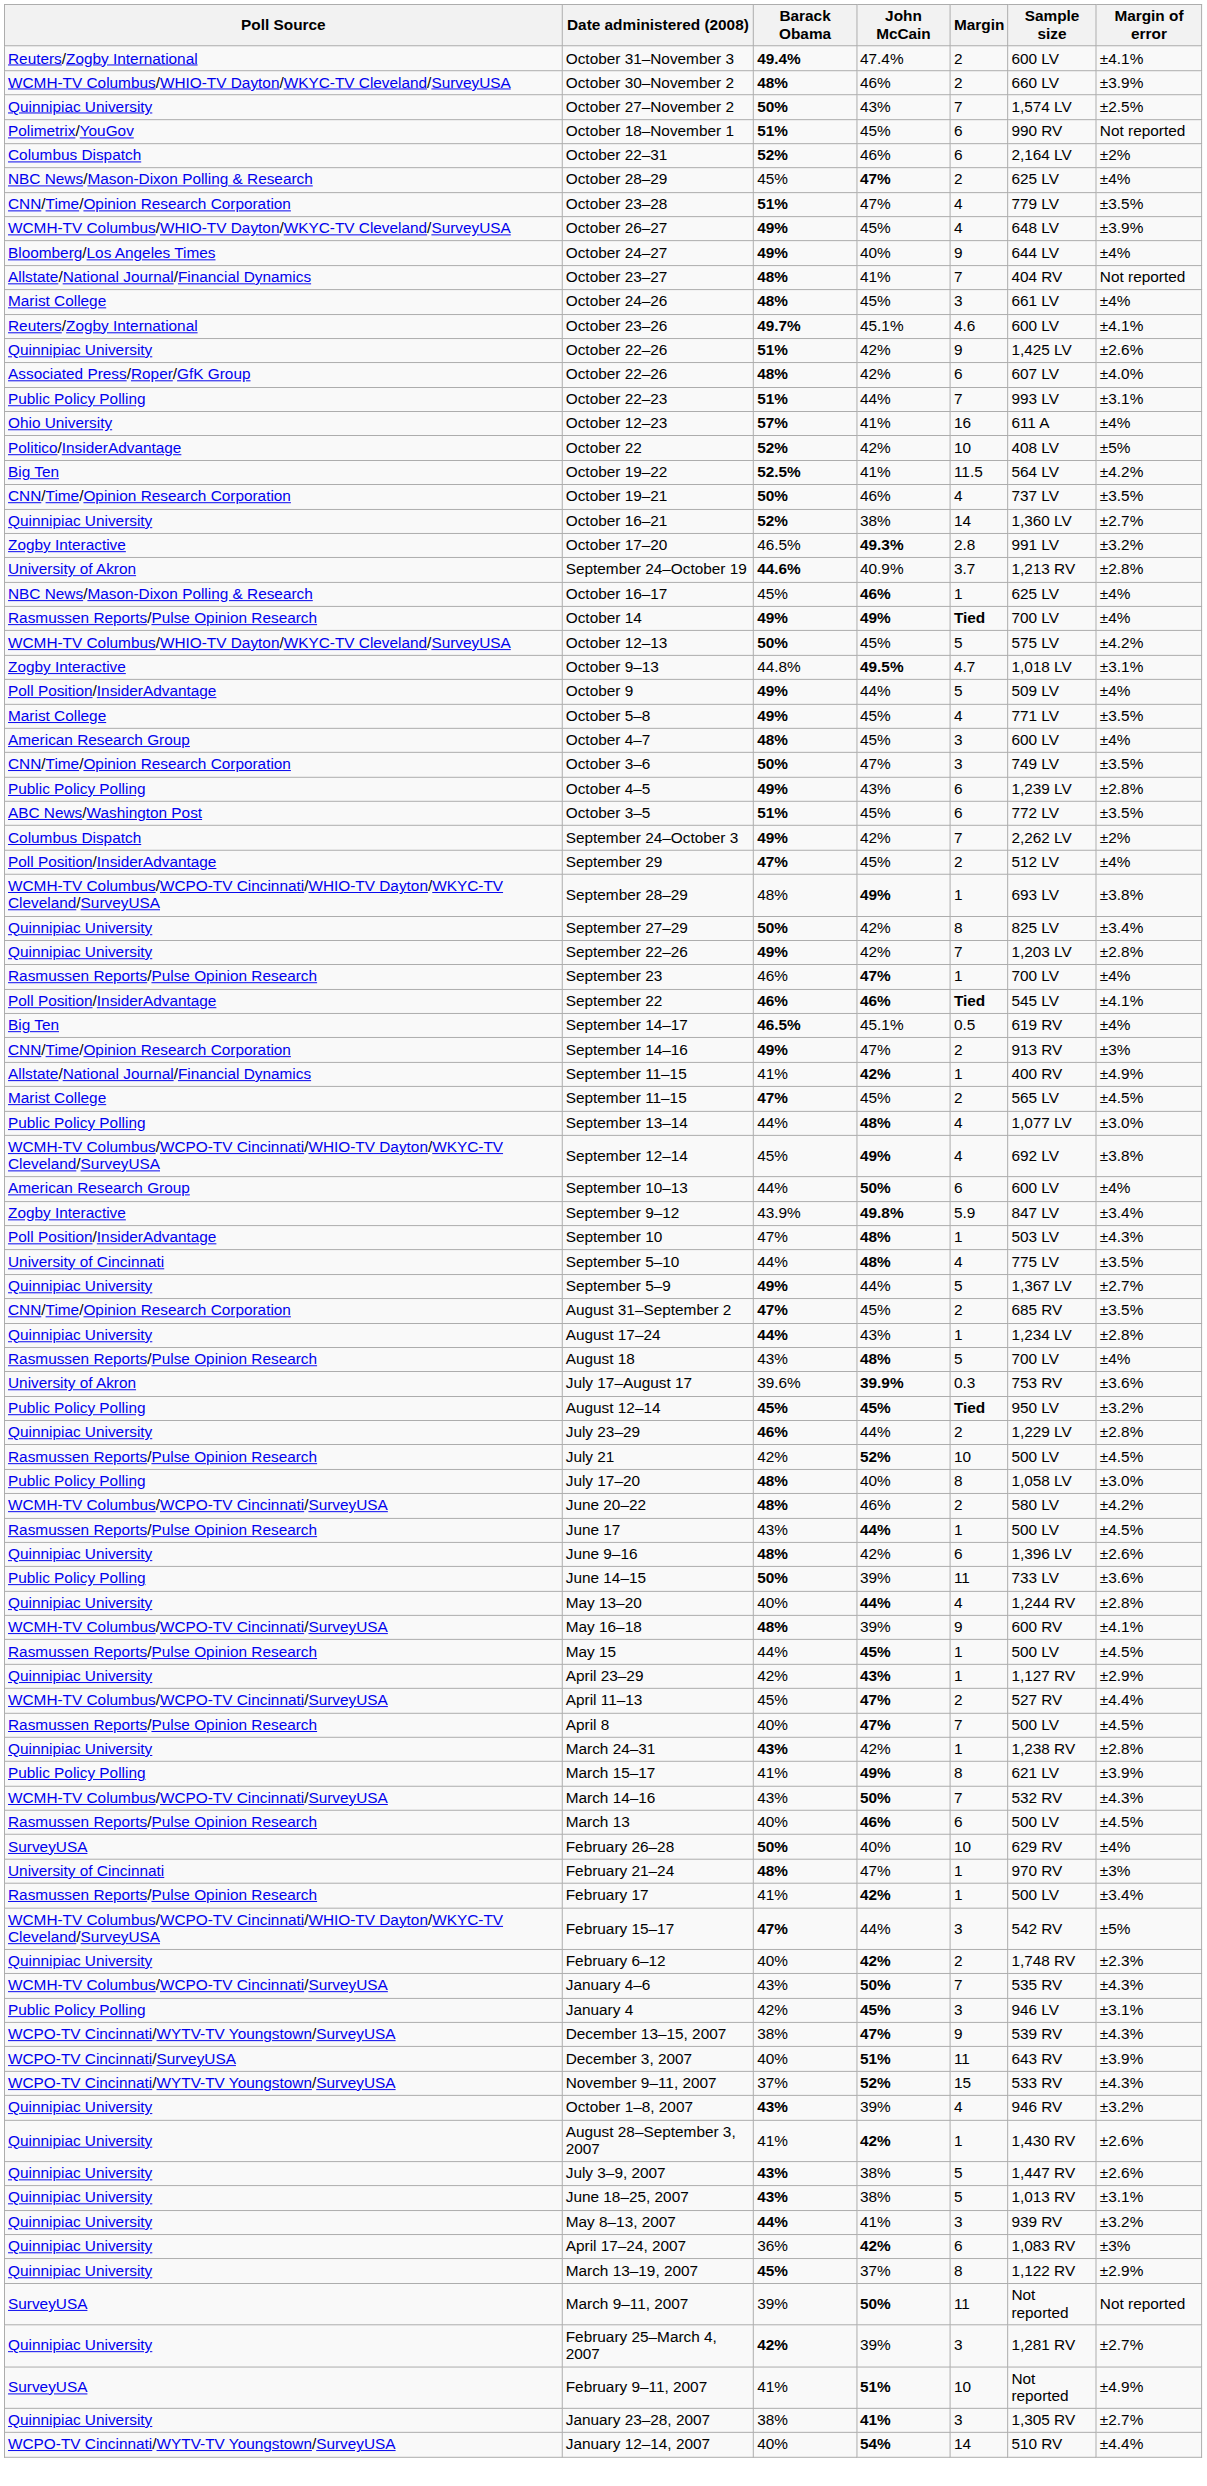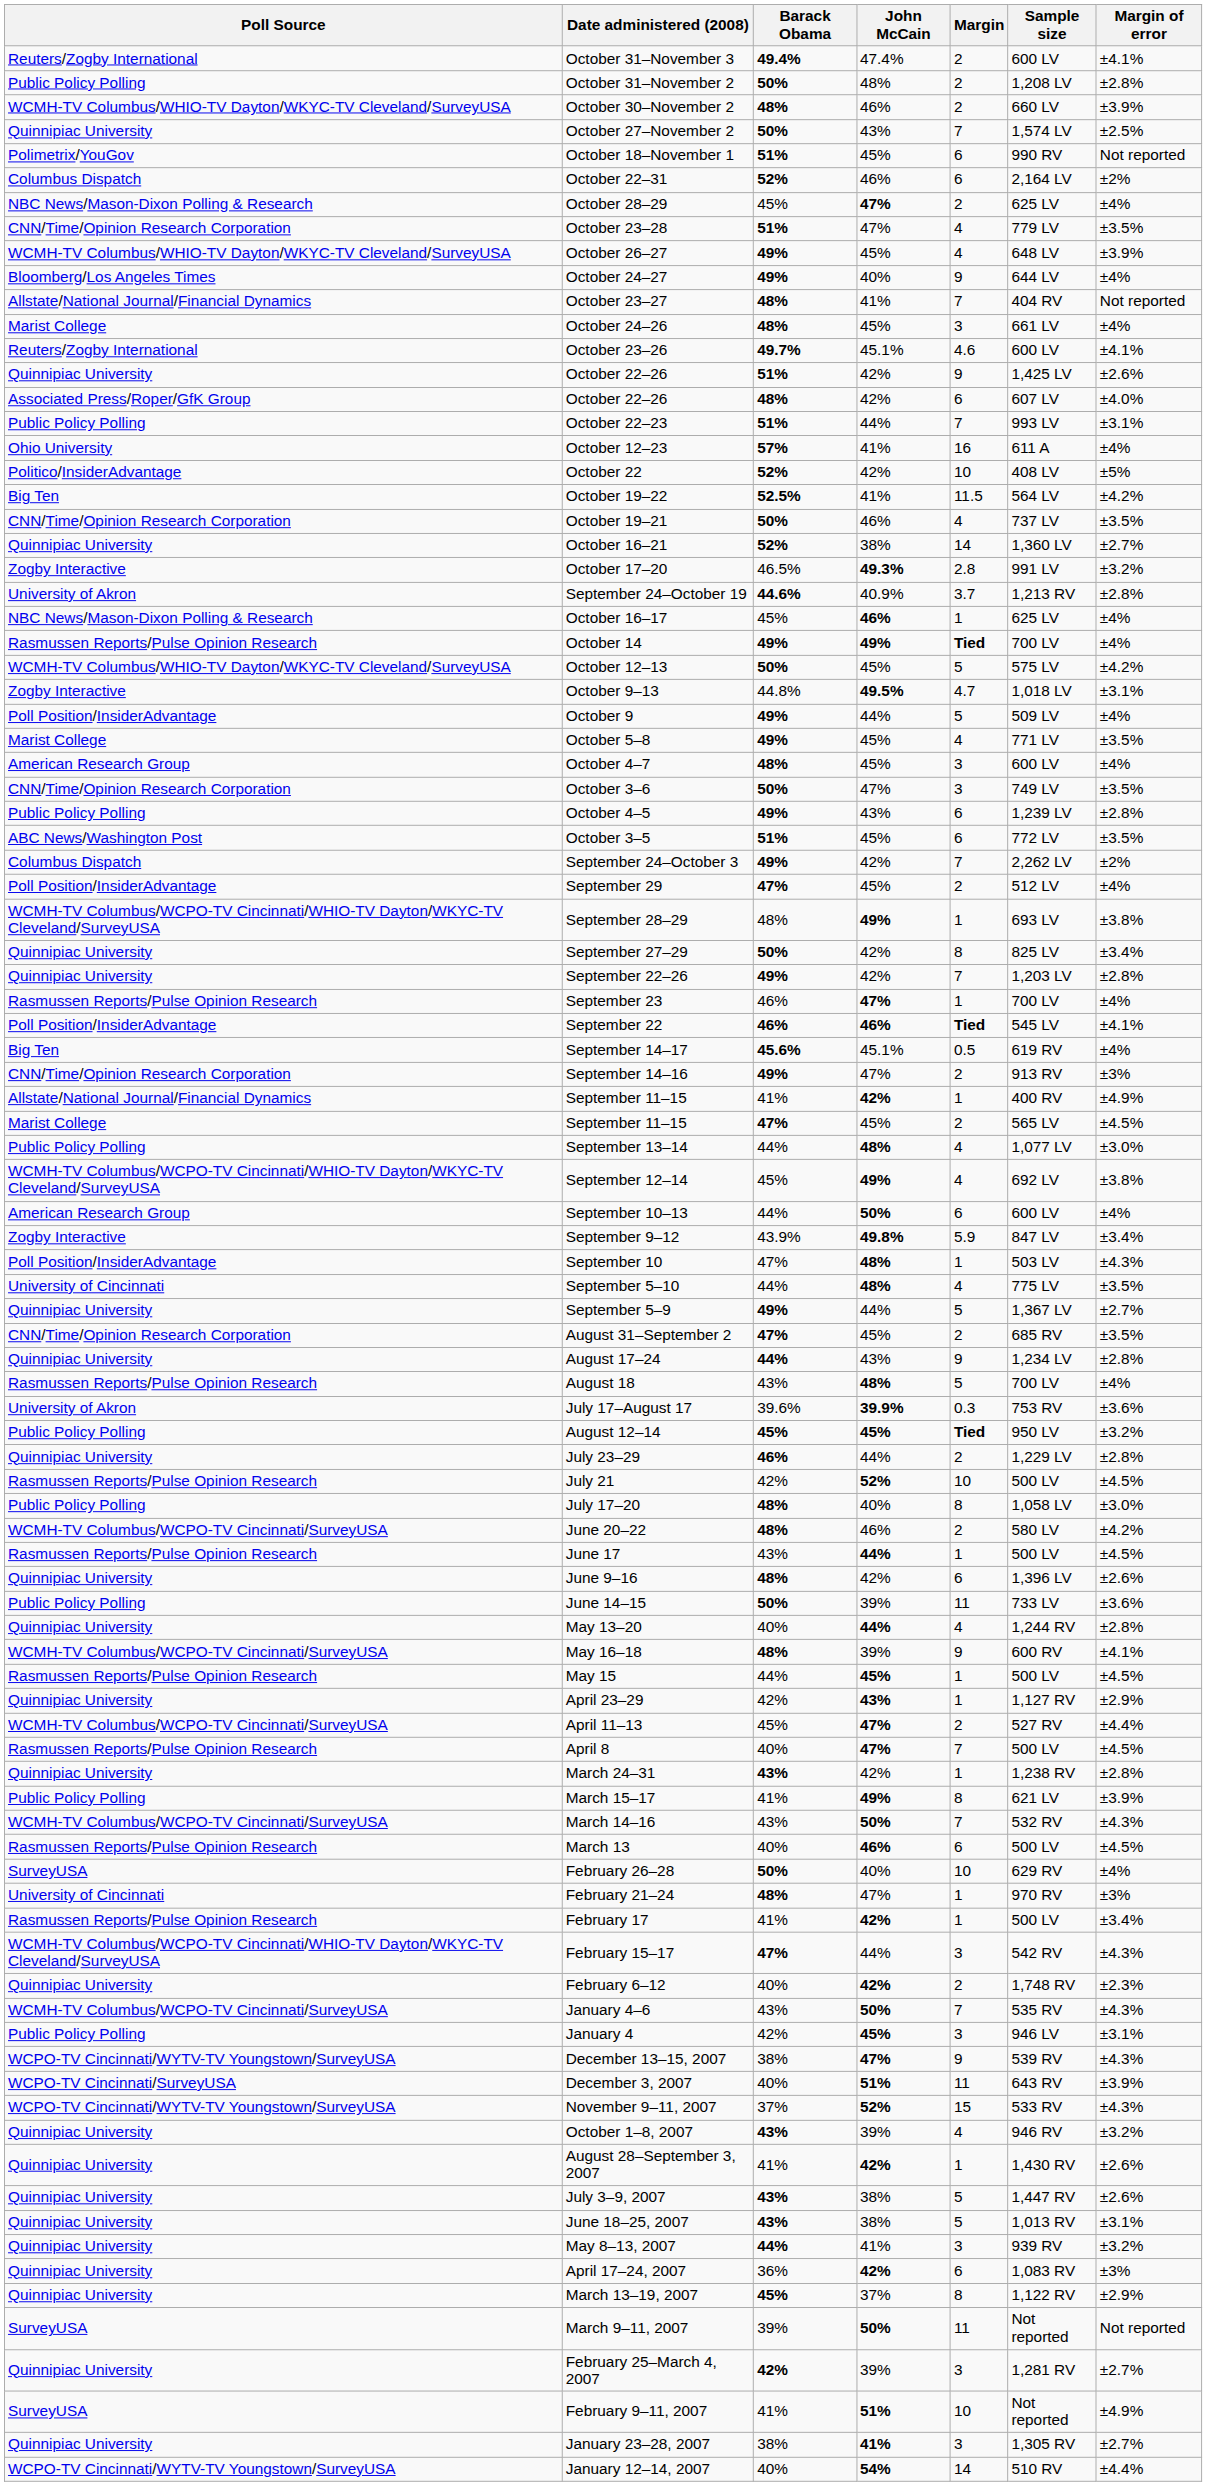+ row: Public Policy Polling | October 31–November 2 | 50% | 48% | 2 | 1,208 LV | ±2.8%
September 14–17 | Barack Obama: 46.5% -> 45.6%
August 17–24 | Margin: 1 -> 9
February 15–17 | Margin of error: ±5% -> ±4.3%
